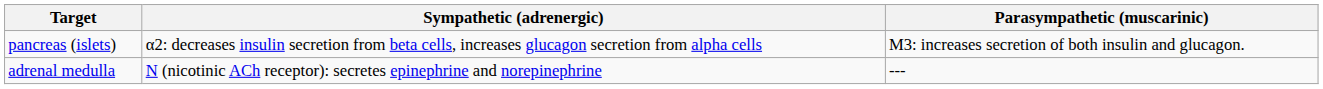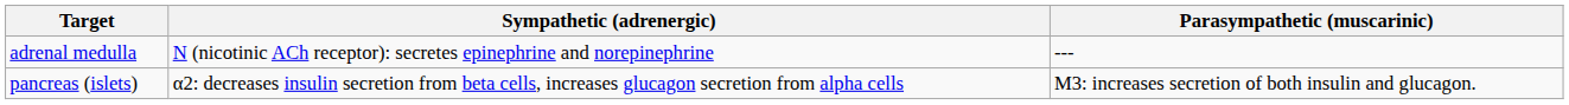rows swapped: pancreas (islets) <-> adrenal medulla
